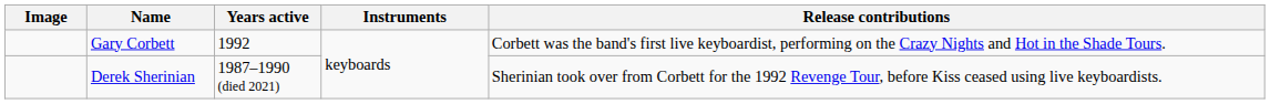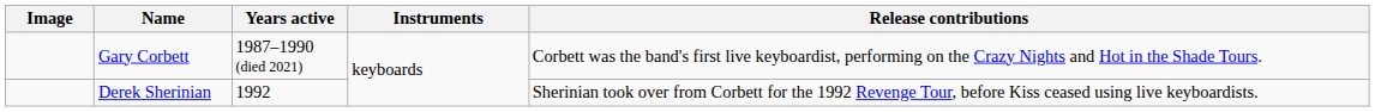Gary Corbett | Years active: 1992 -> 1987–1990 (died 2021)
Derek Sherinian | Years active: 1987–1990 (died 2021) -> 1992
